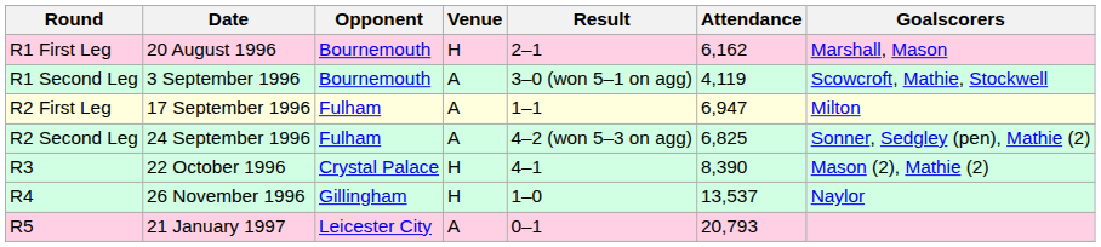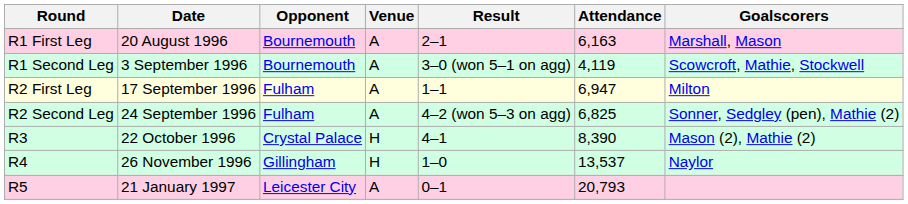R1 First Leg | Venue: H -> A
R1 First Leg | Attendance: 6,162 -> 6,163
